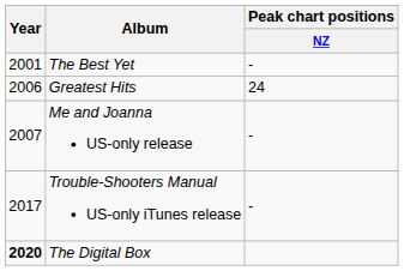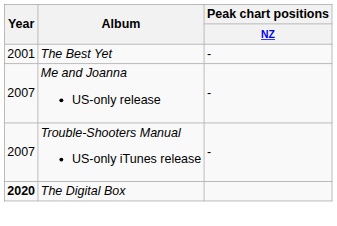- row: 2006 | Greatest Hits | 24
Trouble-Shooters Manual US-only iTunes release | Year: 2017 -> 2007
